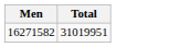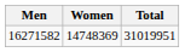+ column: Women | 14748369
